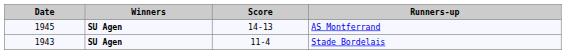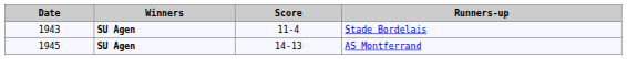rows swapped: Stade Bordelais <-> AS Montferrand
